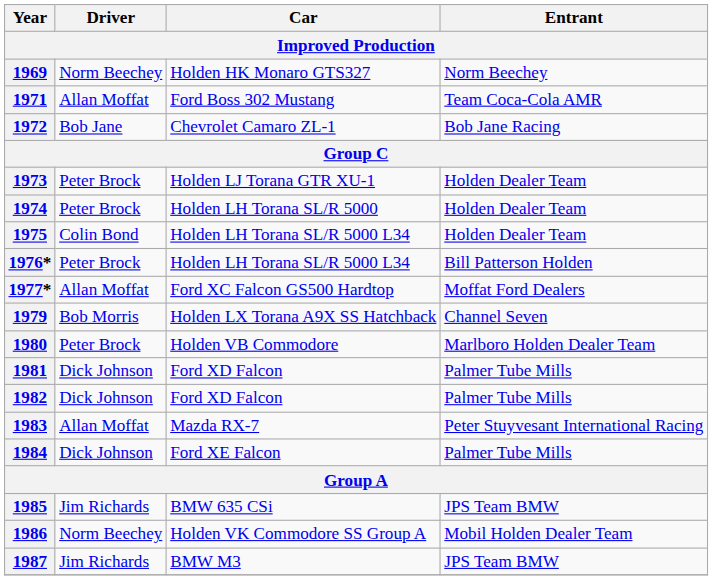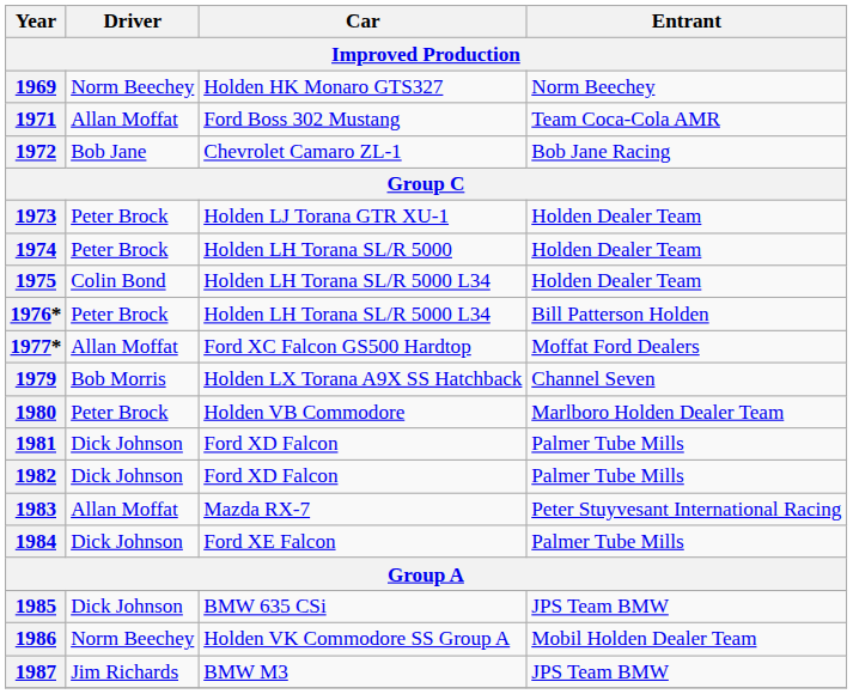1985 | Driver: Jim Richards -> Dick Johnson
